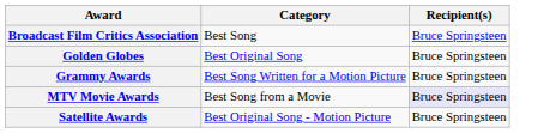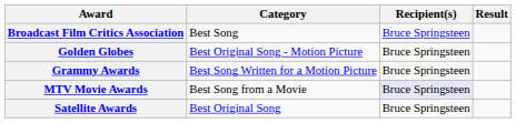+ column: Result
Golden Globes | Category: Best Original Song -> Best Original Song - Motion Picture
Satellite Awards | Category: Best Original Song - Motion Picture -> Best Original Song
